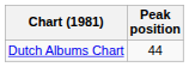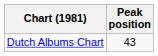Dutch Albums Chart | Peak position: 44 -> 43
